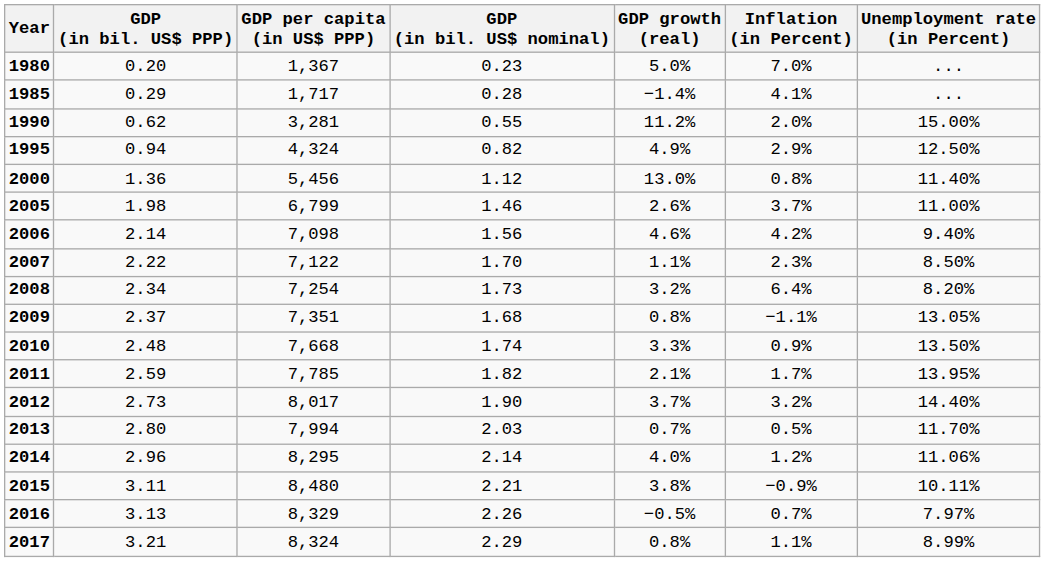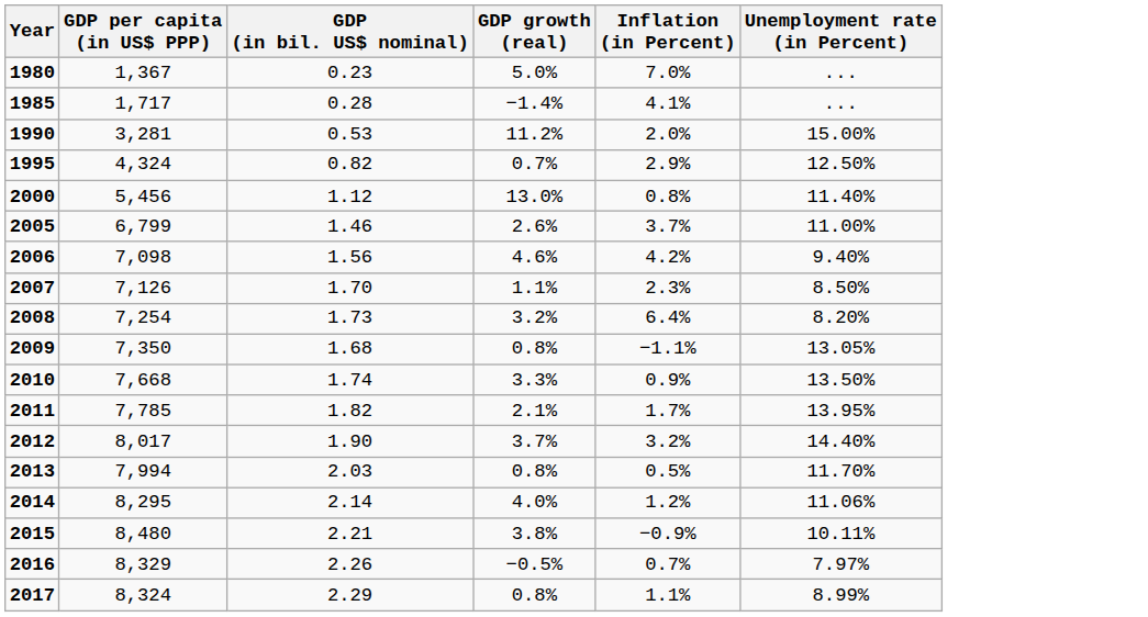- column: GDP (in bil. US$ PPP) | 0.20 | 0.29 | 0.62 | 0.94 | 1.36 | 1.98 | 2.14 | 2.22 | 2.34 | 2.37 | 2.48 | 2.59 | 2.73 | 2.80 | 2.96 | 3.11 | 3.13 | 3.21
1990 | GDP (in bil. US$ nominal): 0.55 -> 0.53
1995 | GDP growth (real): 4.9% -> 0.7%
2007 | GDP per capita (in US$ PPP): 7,122 -> 7,126
2009 | GDP per capita (in US$ PPP): 7,351 -> 7,350
2013 | GDP growth (real): 0.7% -> 0.8%
